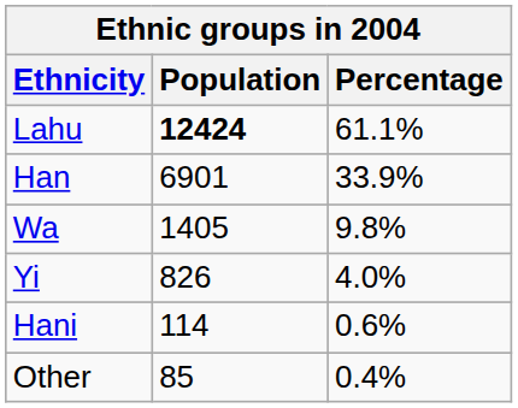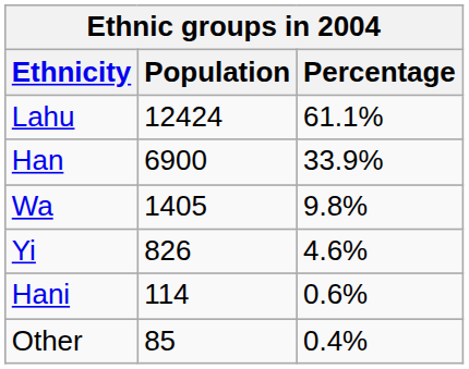Lahu | Population: bold -> normal
Han | Population: 6901 -> 6900
Yi | Percentage: 4.0% -> 4.6%
